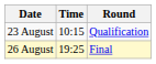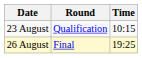columns swapped: Time <-> Round
